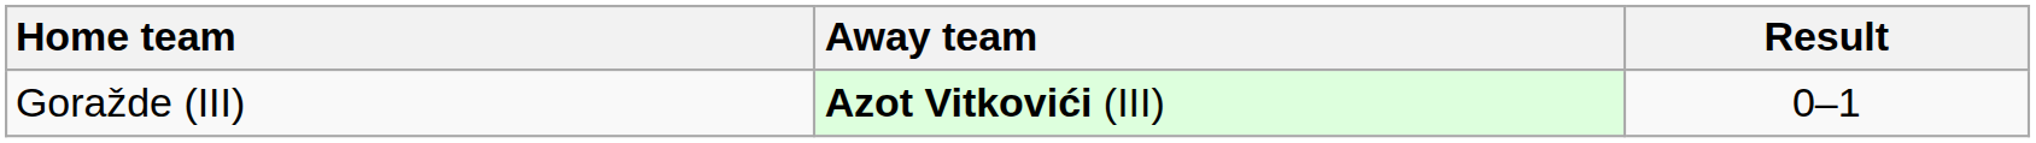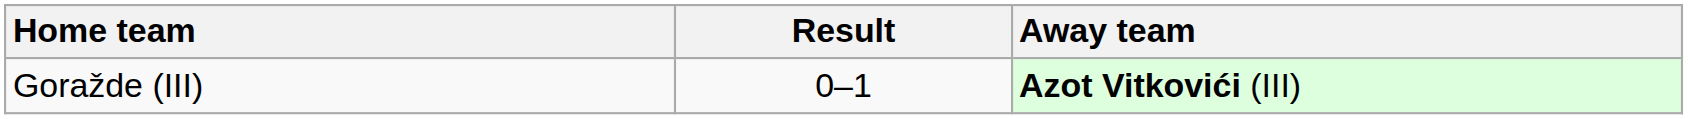columns swapped: Away team <-> Result
